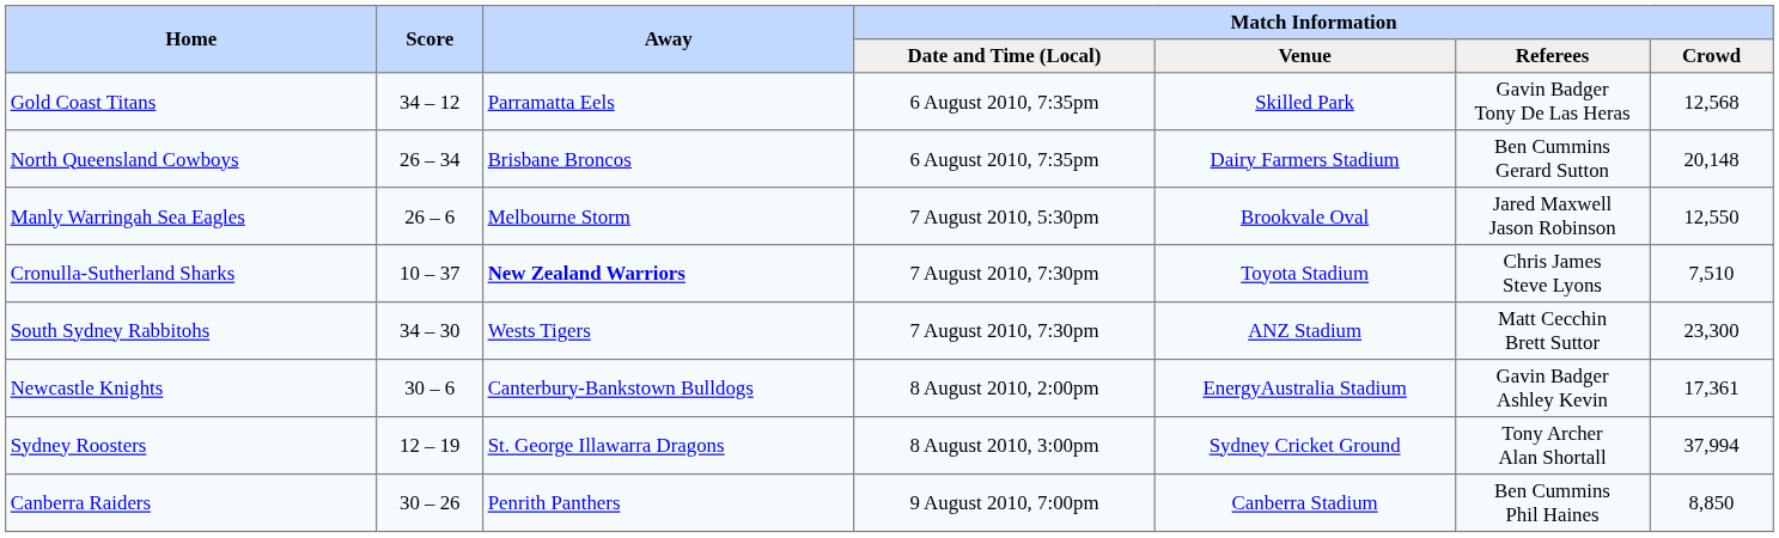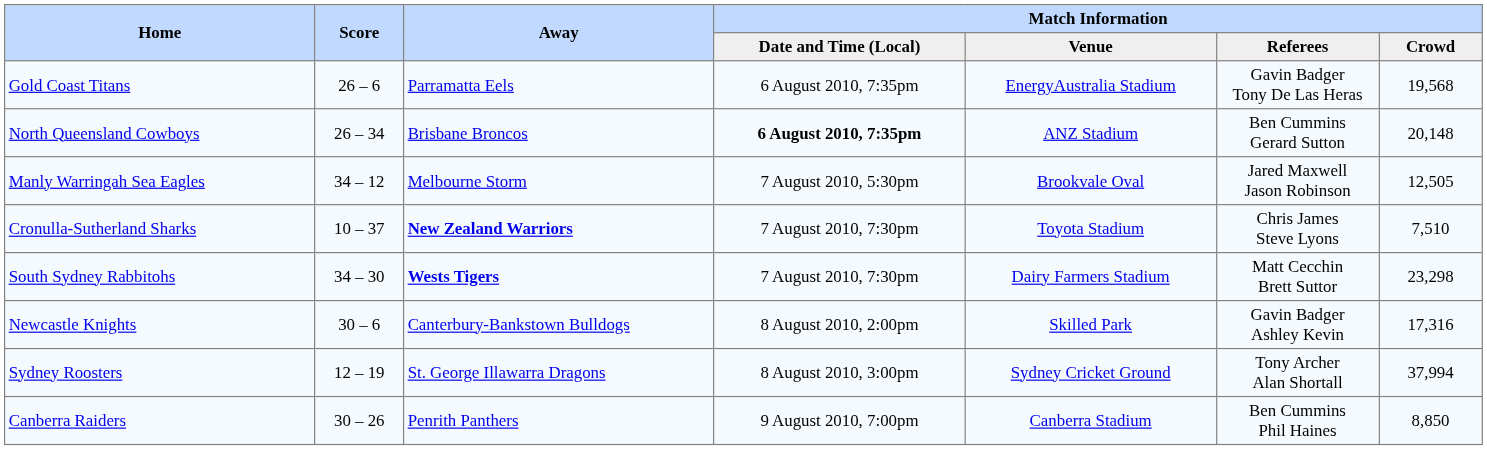Gold Coast Titans | Score: 34 – 12 -> 26 – 6
Gold Coast Titans | Match Information / Venue: Skilled Park -> EnergyAustralia Stadium
Gold Coast Titans | Match Information / Crowd: 12,568 -> 19,568
North Queensland Cowboys | Match Information / Date and Time (Local): normal -> bold
North Queensland Cowboys | Match Information / Venue: Dairy Farmers Stadium -> ANZ Stadium
Manly Warringah Sea Eagles | Score: 26 – 6 -> 34 – 12
Manly Warringah Sea Eagles | Match Information / Crowd: 12,550 -> 12,505
South Sydney Rabbitohs | Away: normal -> bold
South Sydney Rabbitohs | Match Information / Venue: ANZ Stadium -> Dairy Farmers Stadium
South Sydney Rabbitohs | Match Information / Crowd: 23,300 -> 23,298
Newcastle Knights | Match Information / Venue: EnergyAustralia Stadium -> Skilled Park
Newcastle Knights | Match Information / Crowd: 17,361 -> 17,316
